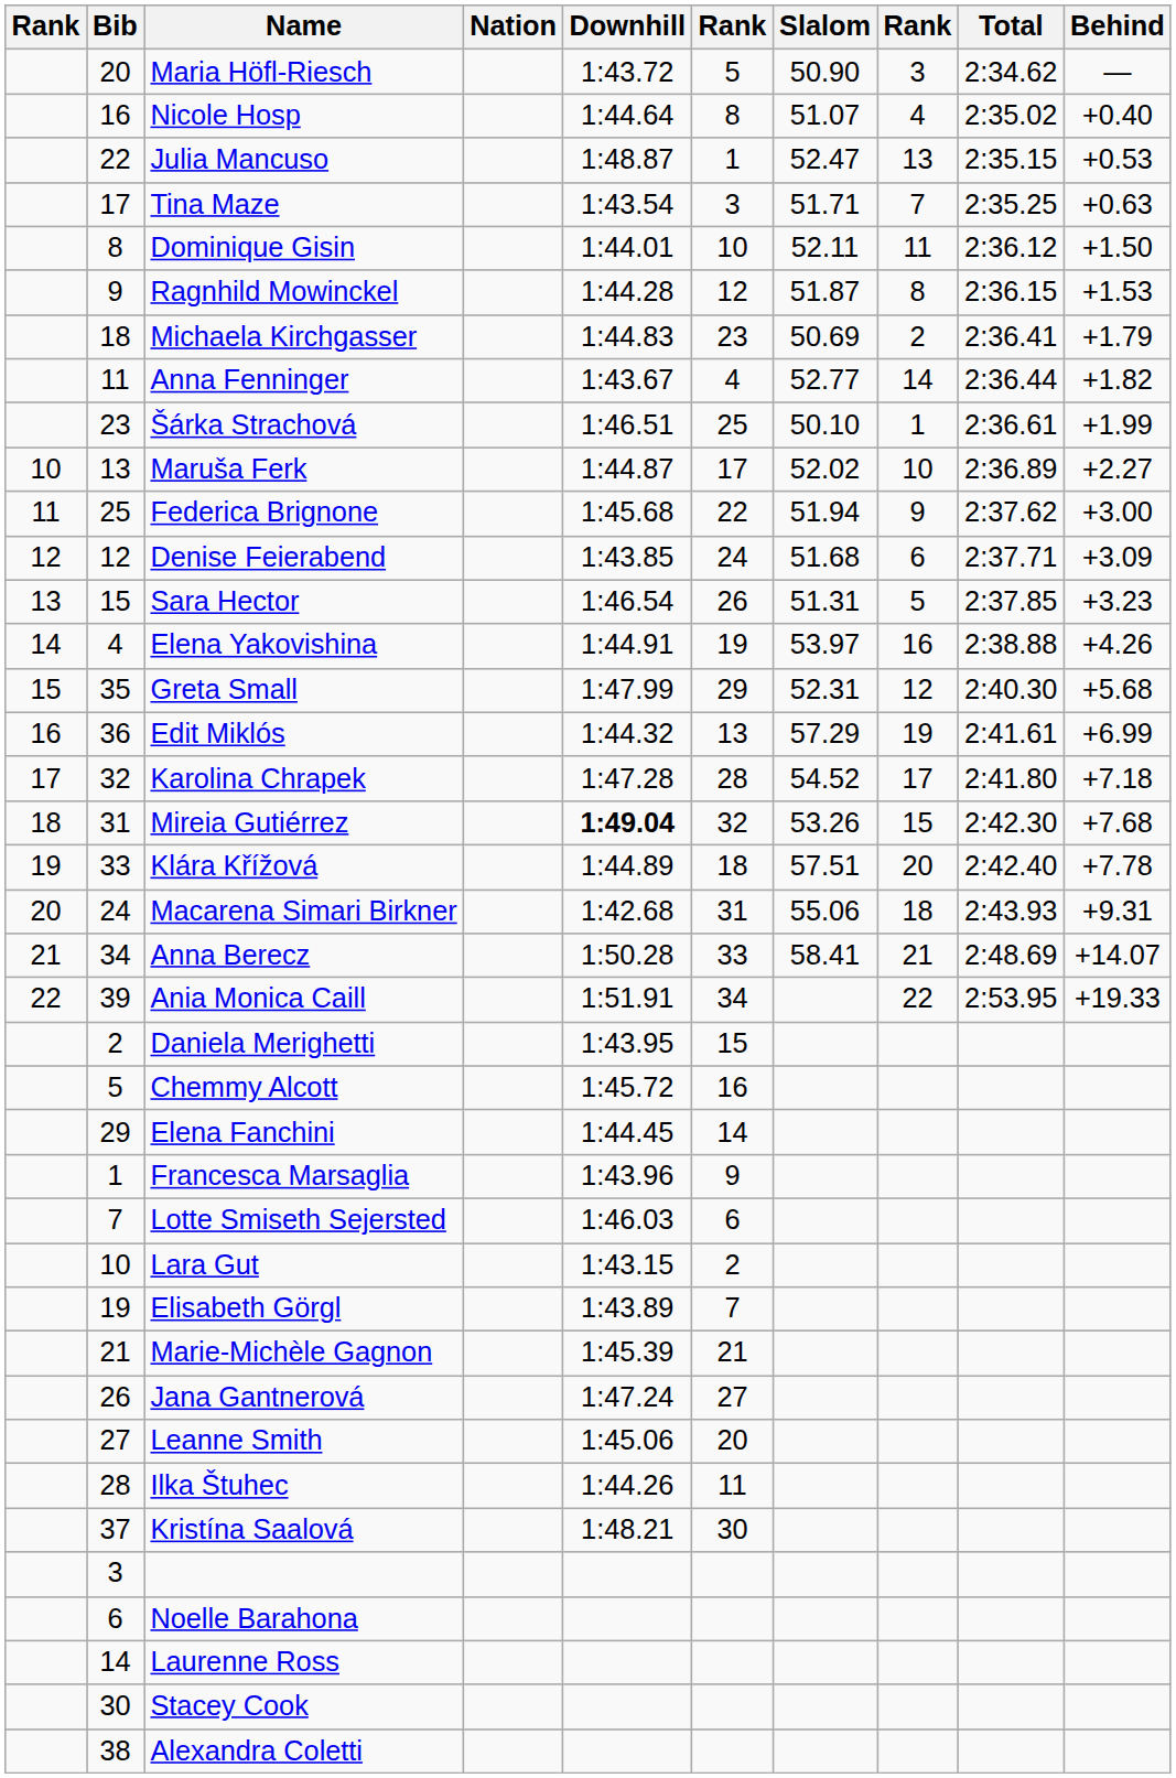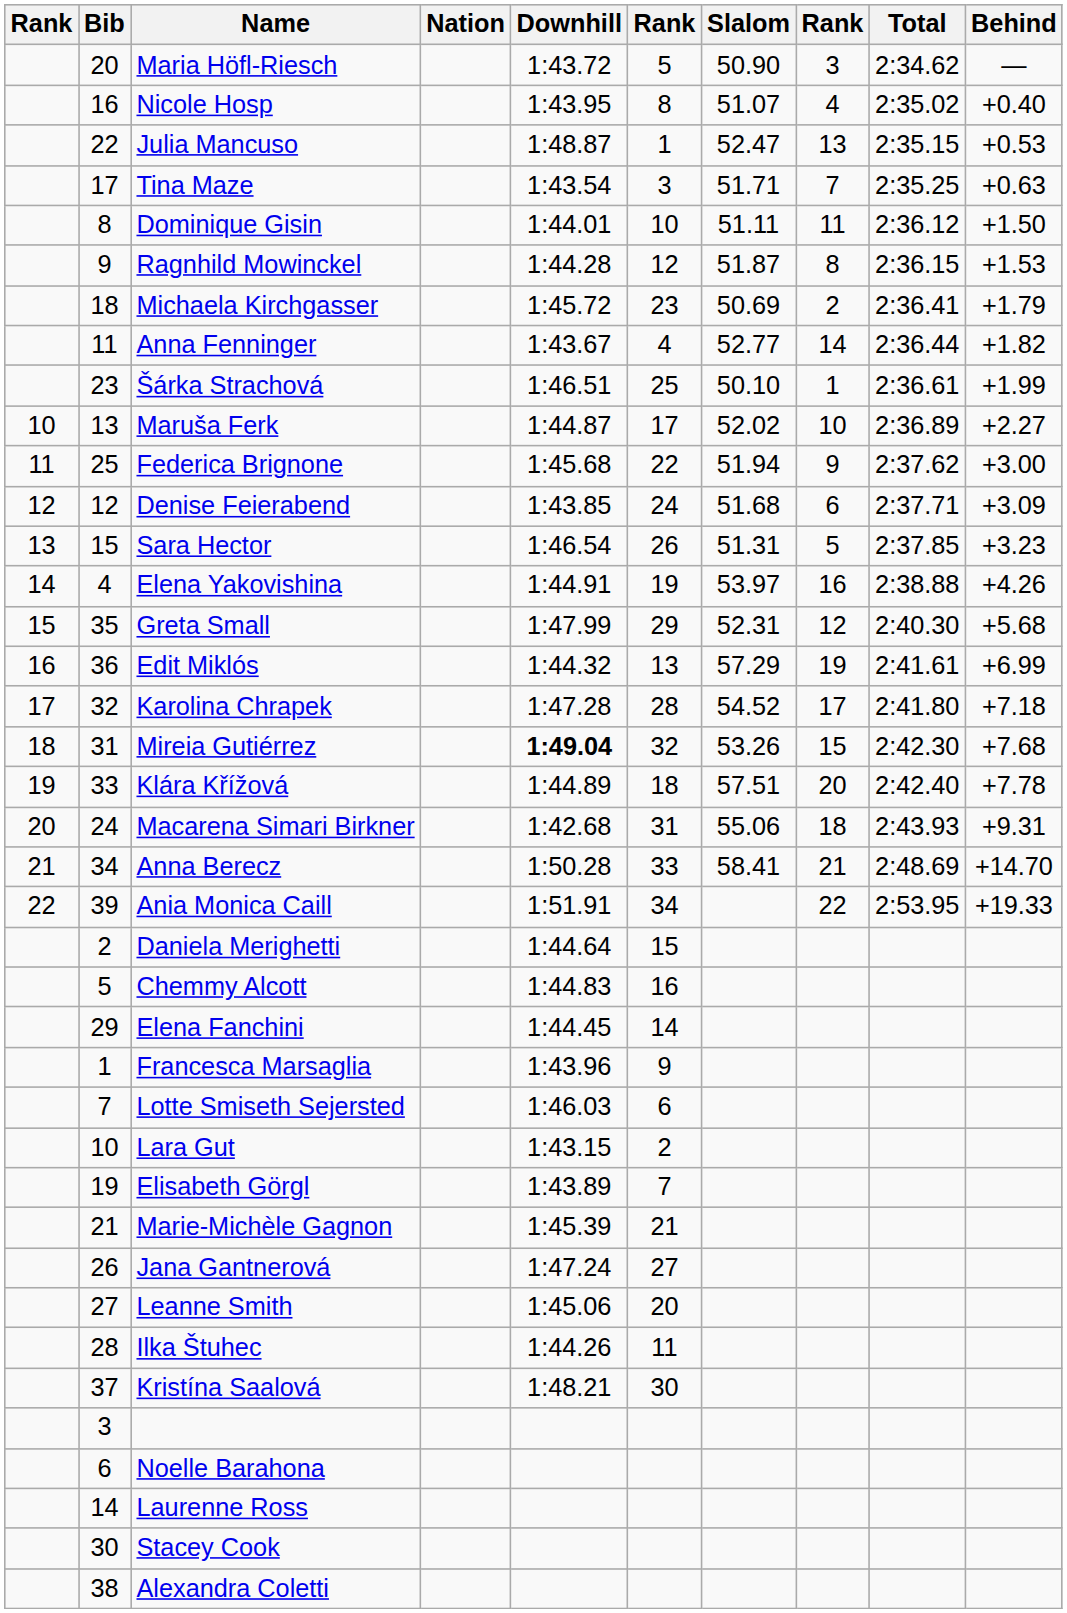Nicole Hosp | Downhill: 1:44.64 -> 1:43.95
Dominique Gisin | Slalom: 52.11 -> 51.11
Michaela Kirchgasser | Downhill: 1:44.83 -> 1:45.72
Anna Berecz | Behind: +14.07 -> +14.70
Daniela Merighetti | Downhill: 1:43.95 -> 1:44.64
Chemmy Alcott | Downhill: 1:45.72 -> 1:44.83
